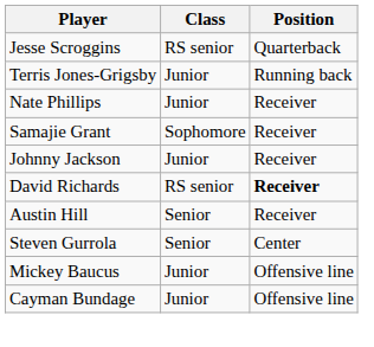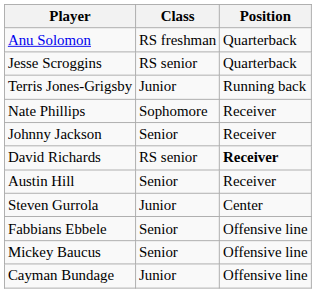+ row: Anu Solomon | RS freshman | Quarterback
Nate Phillips | Class: Junior -> Sophomore
- row: Samajie Grant | Sophomore | Receiver
Johnny Jackson | Class: Junior -> Senior
Steven Gurrola | Class: Senior -> Junior
+ row: Fabbians Ebbele | Senior | Offensive line
Mickey Baucus | Class: Junior -> Senior
